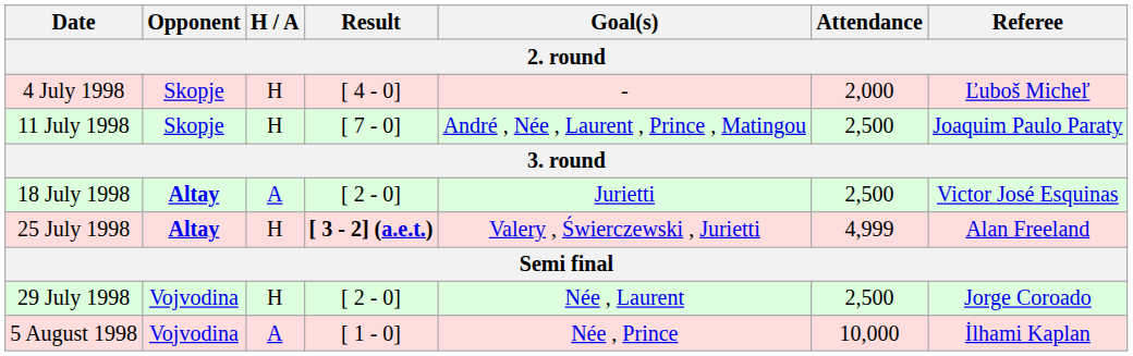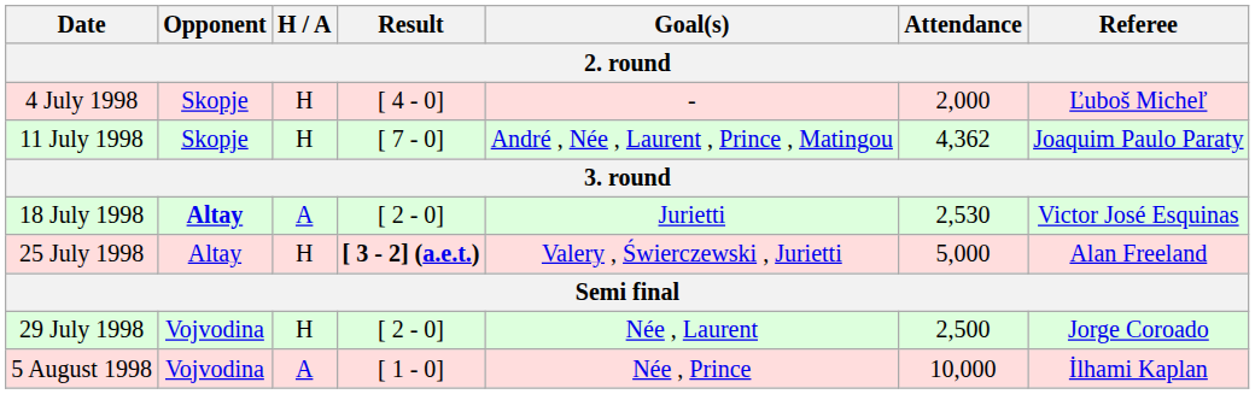11 July 1998 | Attendance: 2,500 -> 4,362
18 July 1998 | Attendance: 2,500 -> 2,530
25 July 1998 | Opponent: bold -> normal
25 July 1998 | Attendance: 4,999 -> 5,000
